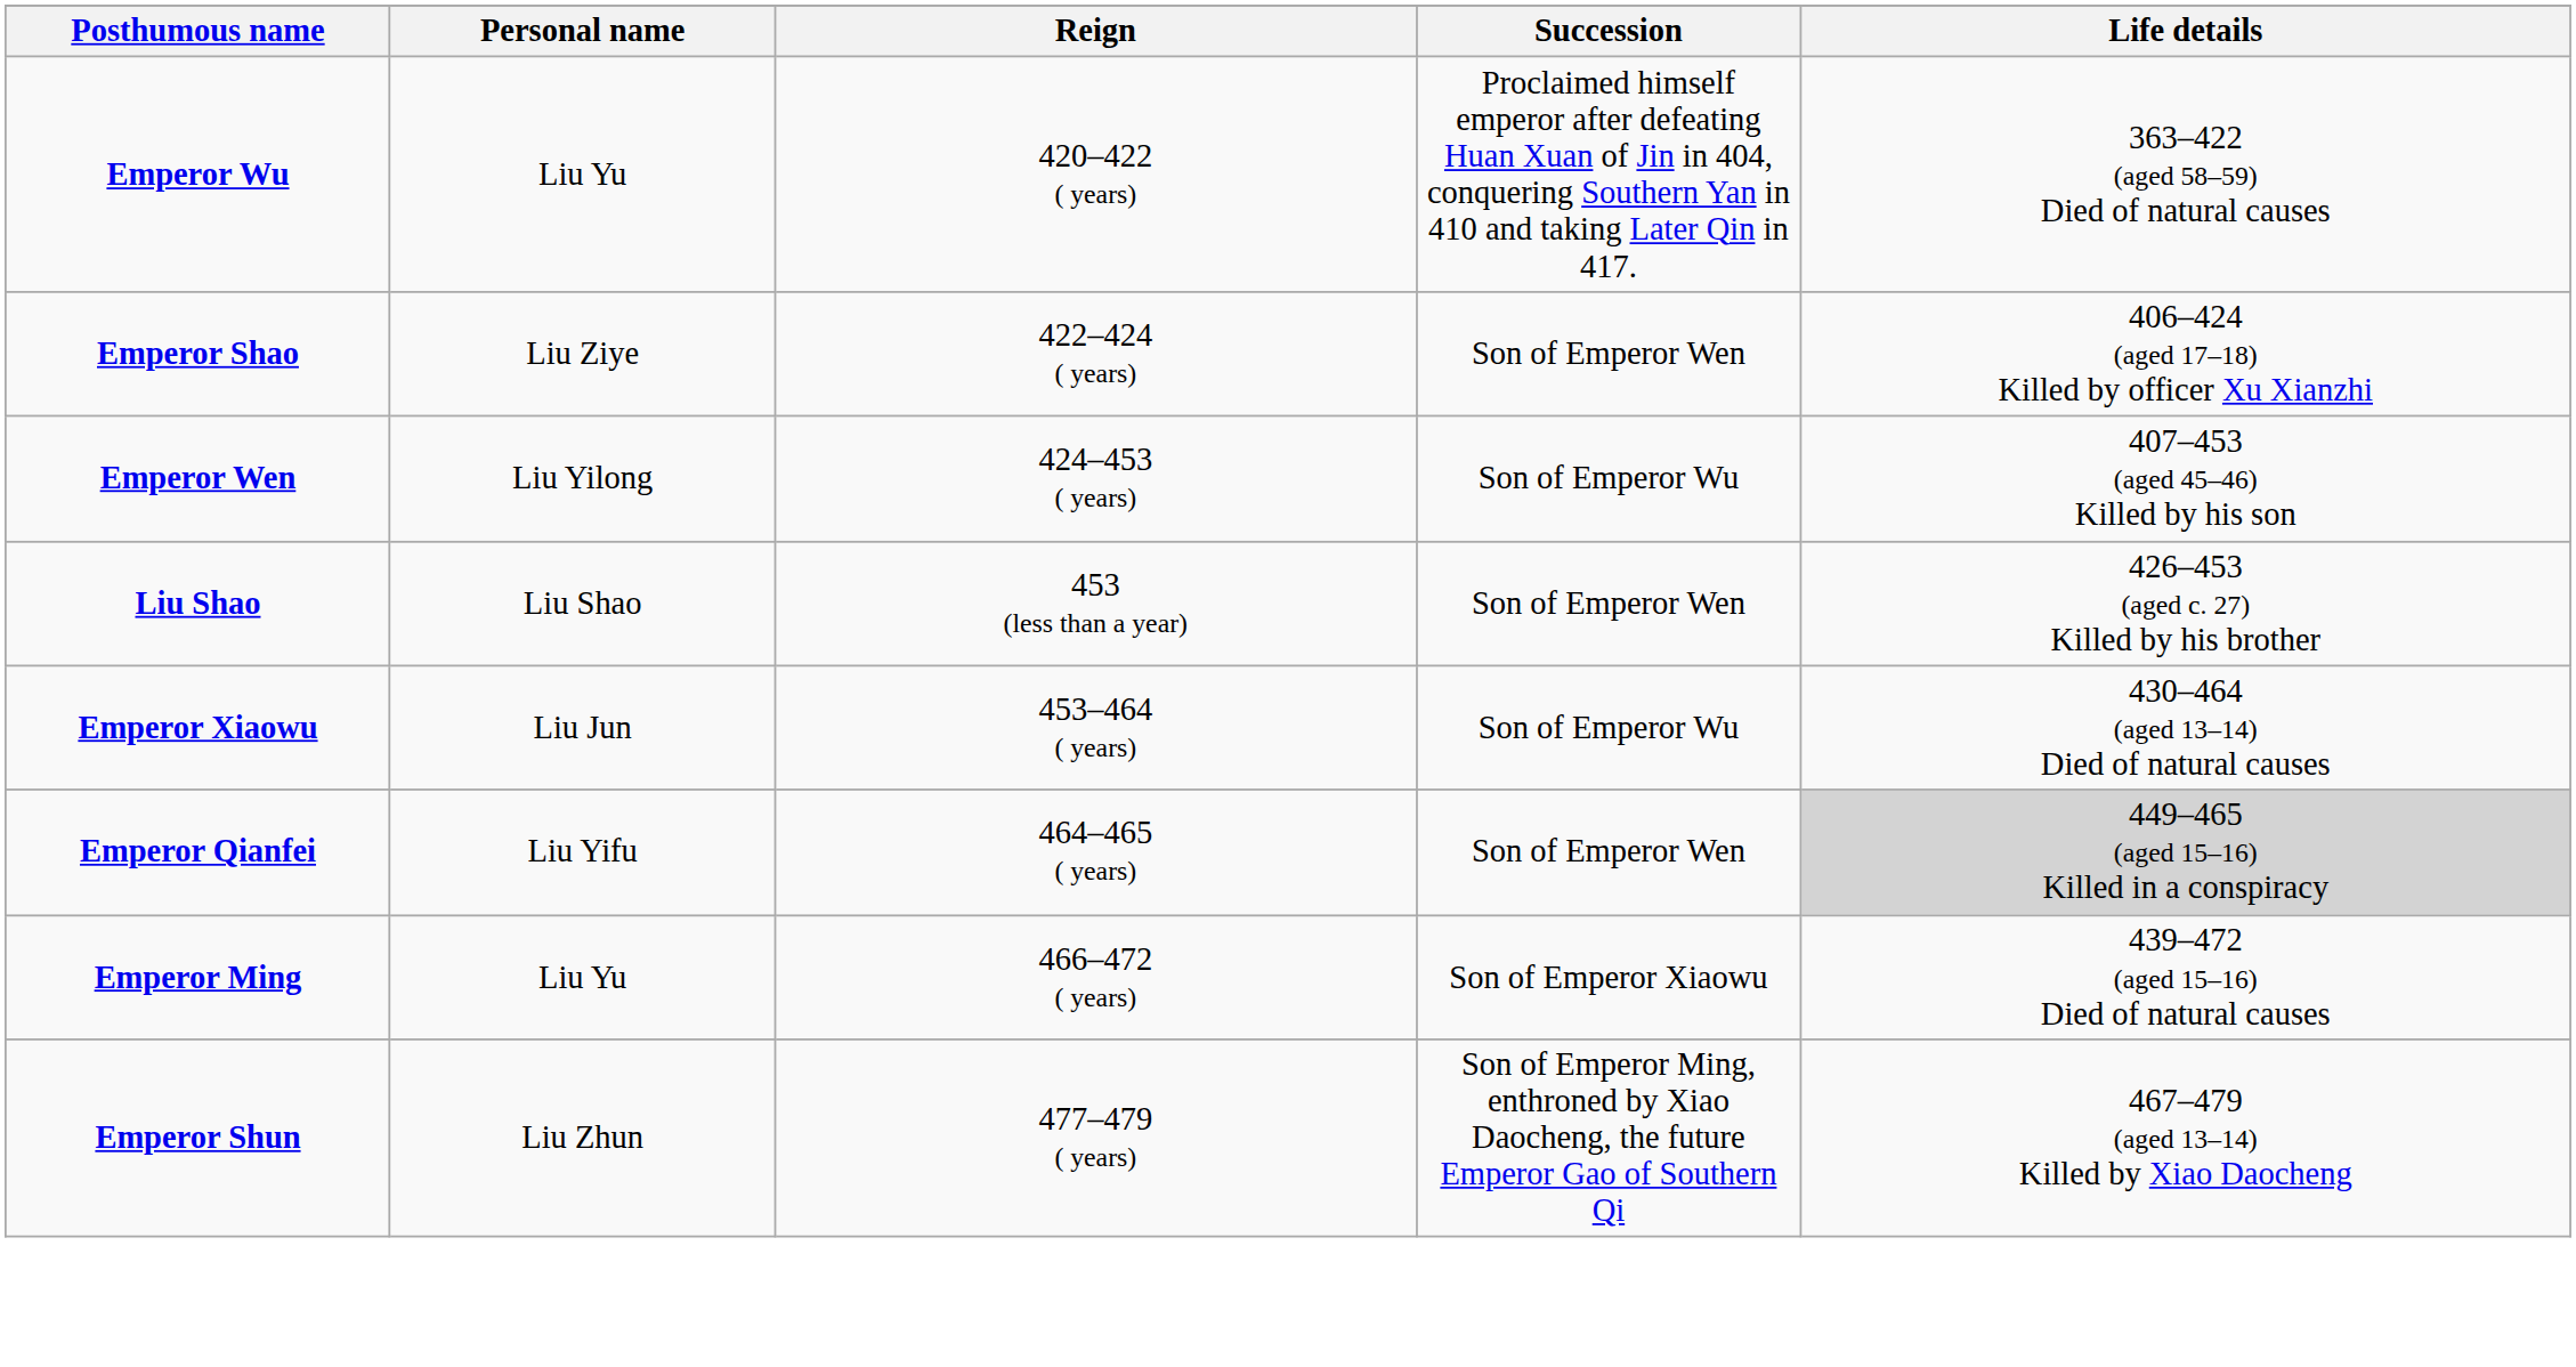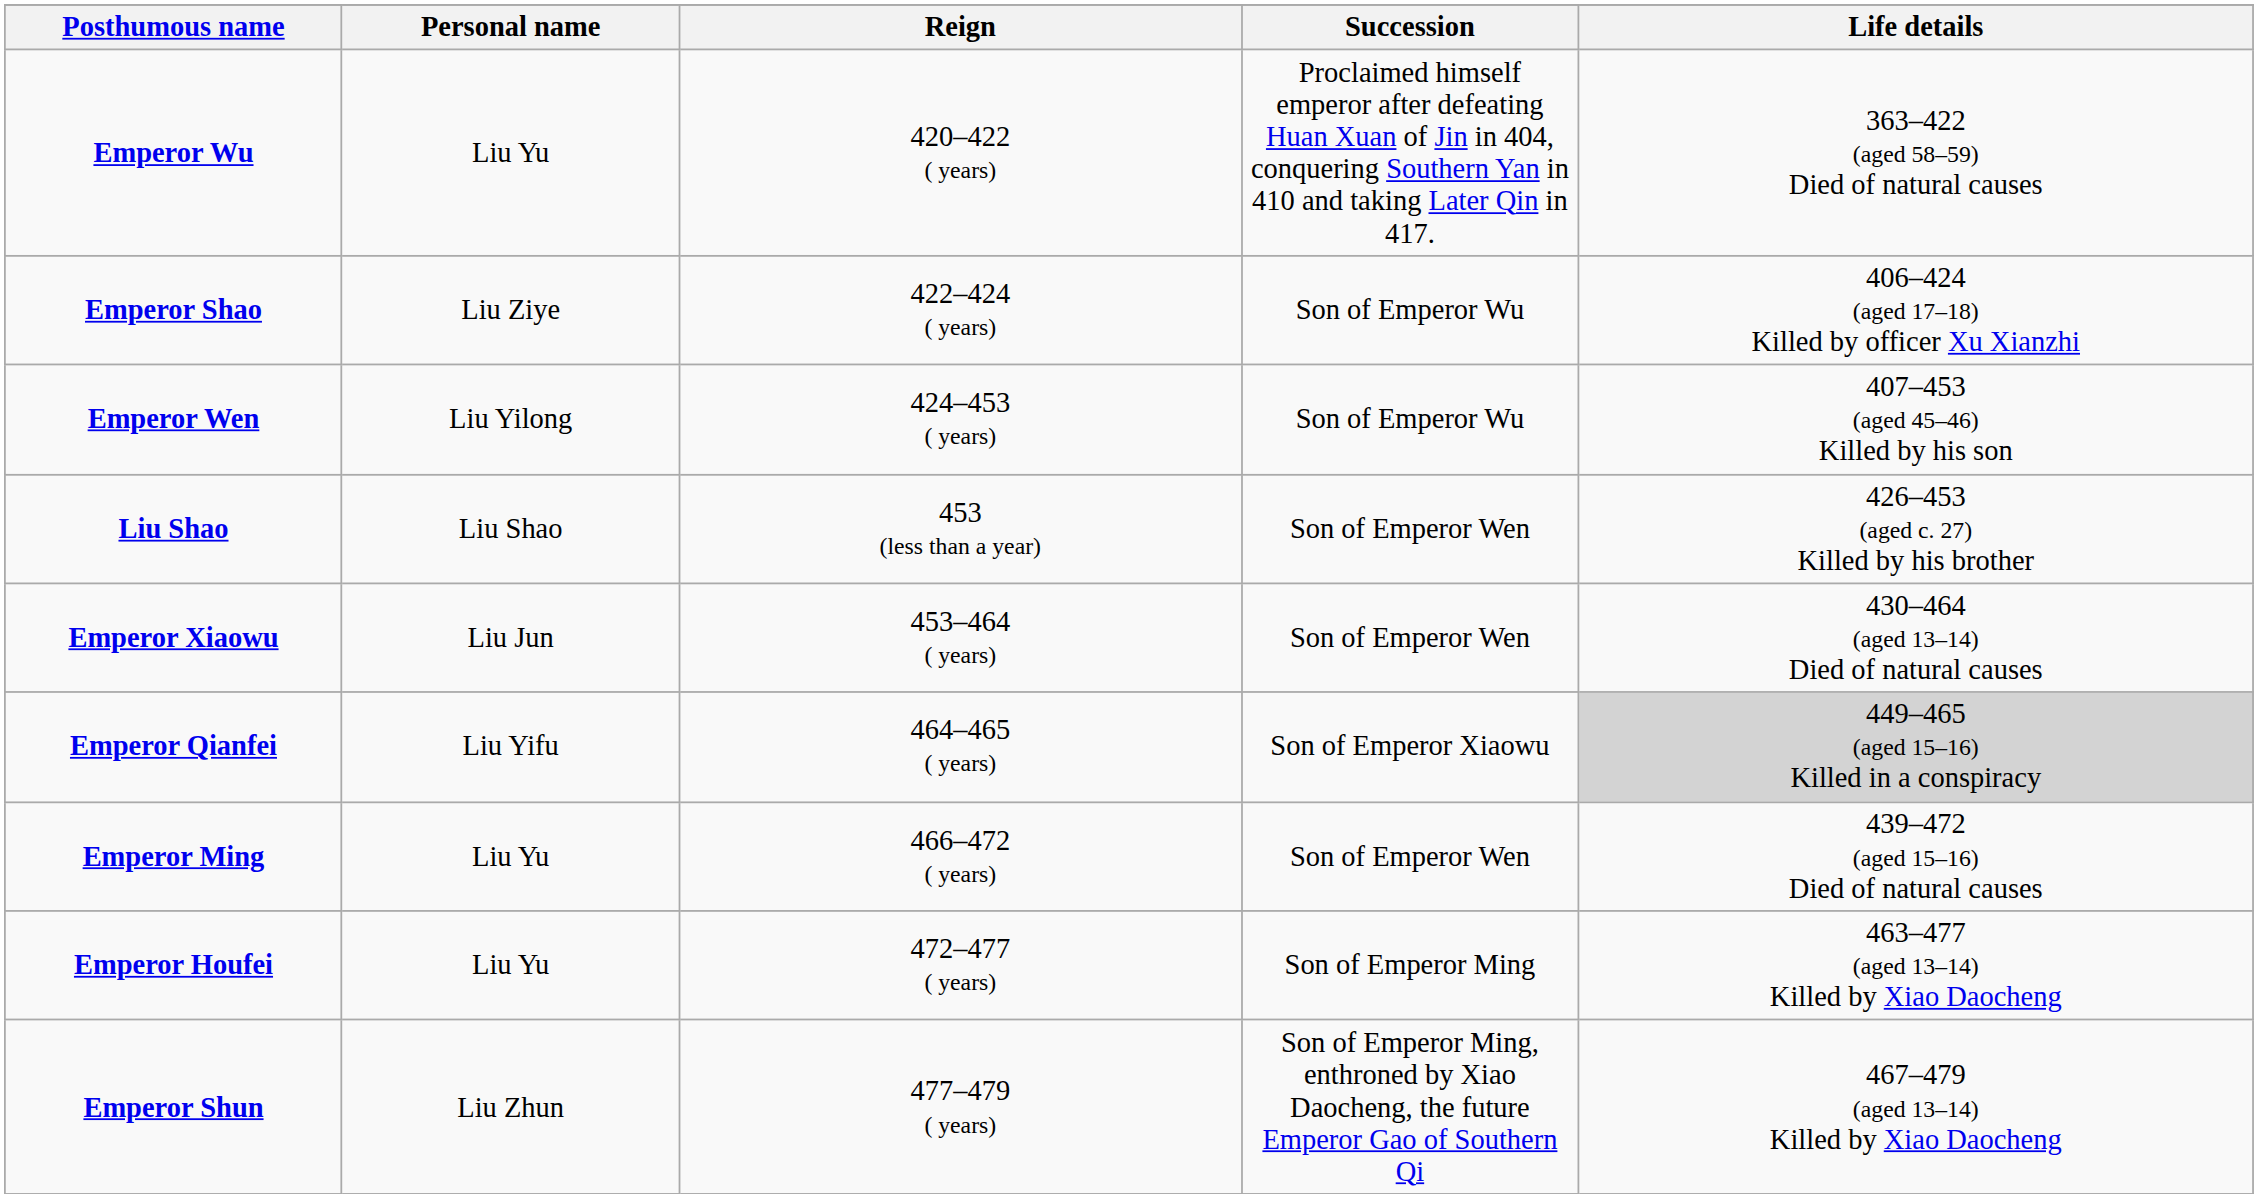Emperor Shao | Succession: Son of Emperor Wen -> Son of Emperor Wu
Emperor Xiaowu | Succession: Son of Emperor Wu -> Son of Emperor Wen
Emperor Qianfei | Succession: Son of Emperor Wen -> Son of Emperor Xiaowu
Emperor Ming | Succession: Son of Emperor Xiaowu -> Son of Emperor Wen
+ row: Emperor Houfei | Liu Yu | 472–477 ( years) | Son of Emperor Ming | 463–477 (aged 13–14) Killed by Xiao Daocheng
